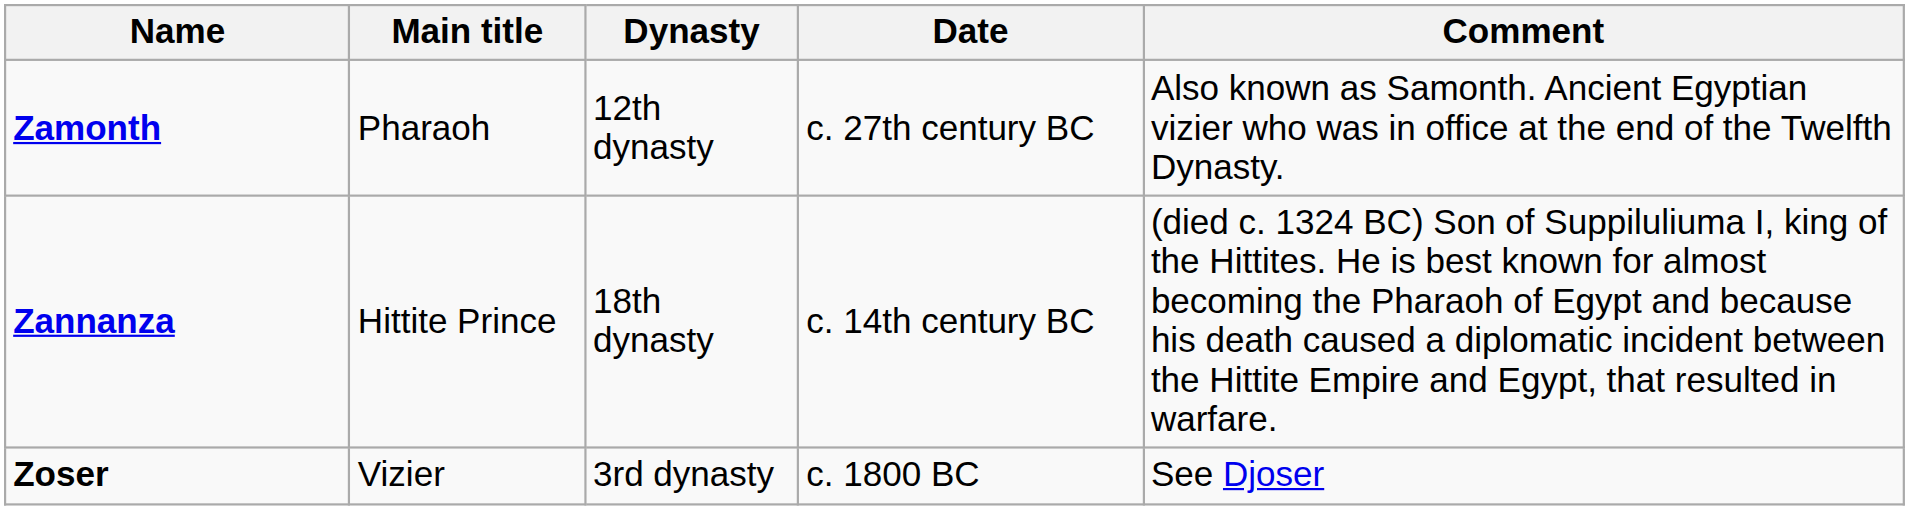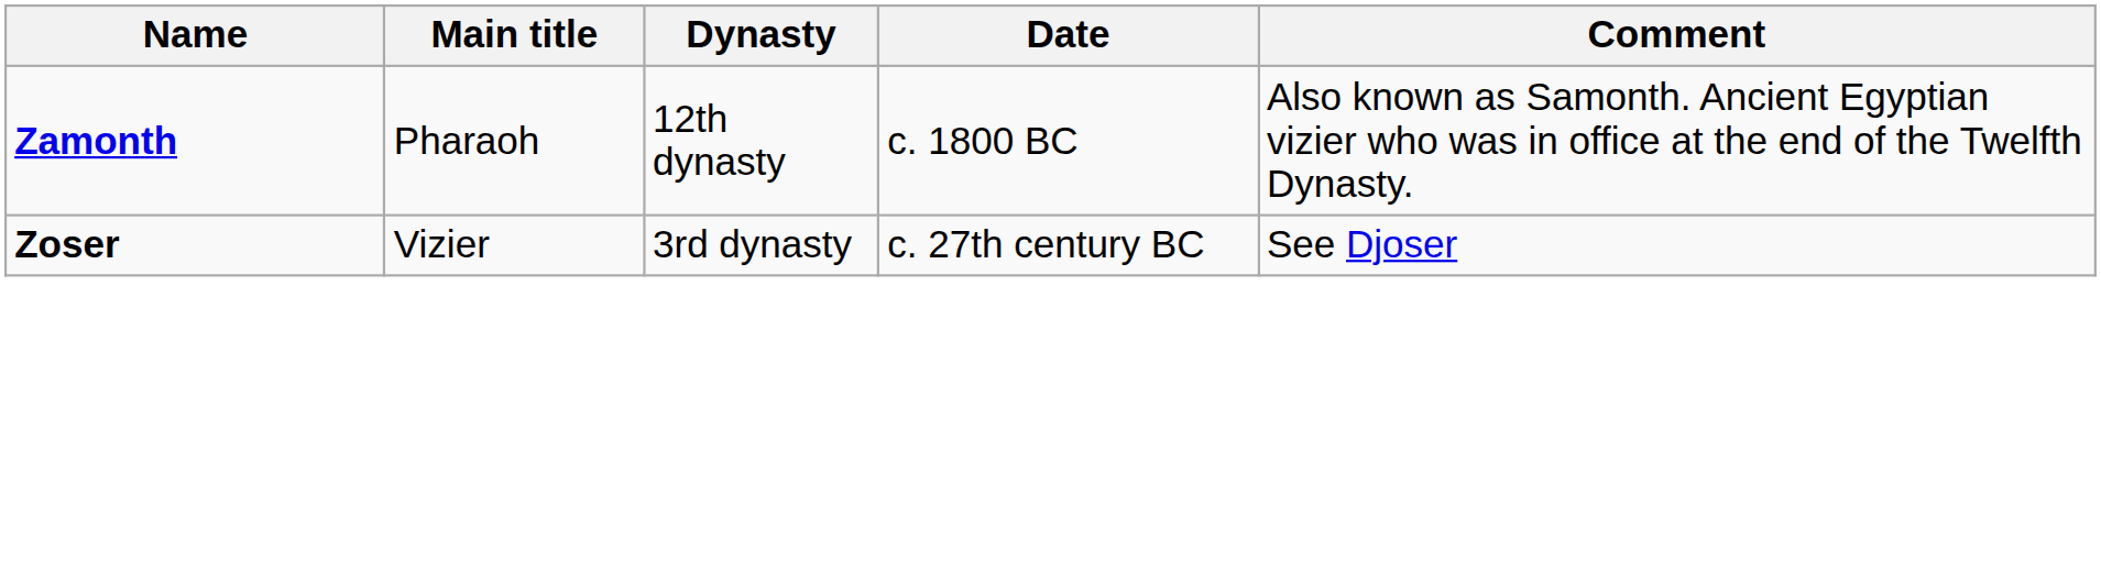Zamonth | Date: c. 27th century BC -> c. 1800 BC
- row: Zannanza | Hittite Prince | 18th dynasty | c. 14th century BC | (died c. 1324 BC) Son of Suppiluliuma I, king of the Hittites. He is best known for almost becoming the Pharaoh of Egypt and because his death caused a diplomatic incident between the Hittite Empire and Egypt, that resulted in warfare.
Zoser | Date: c. 1800 BC -> c. 27th century BC
